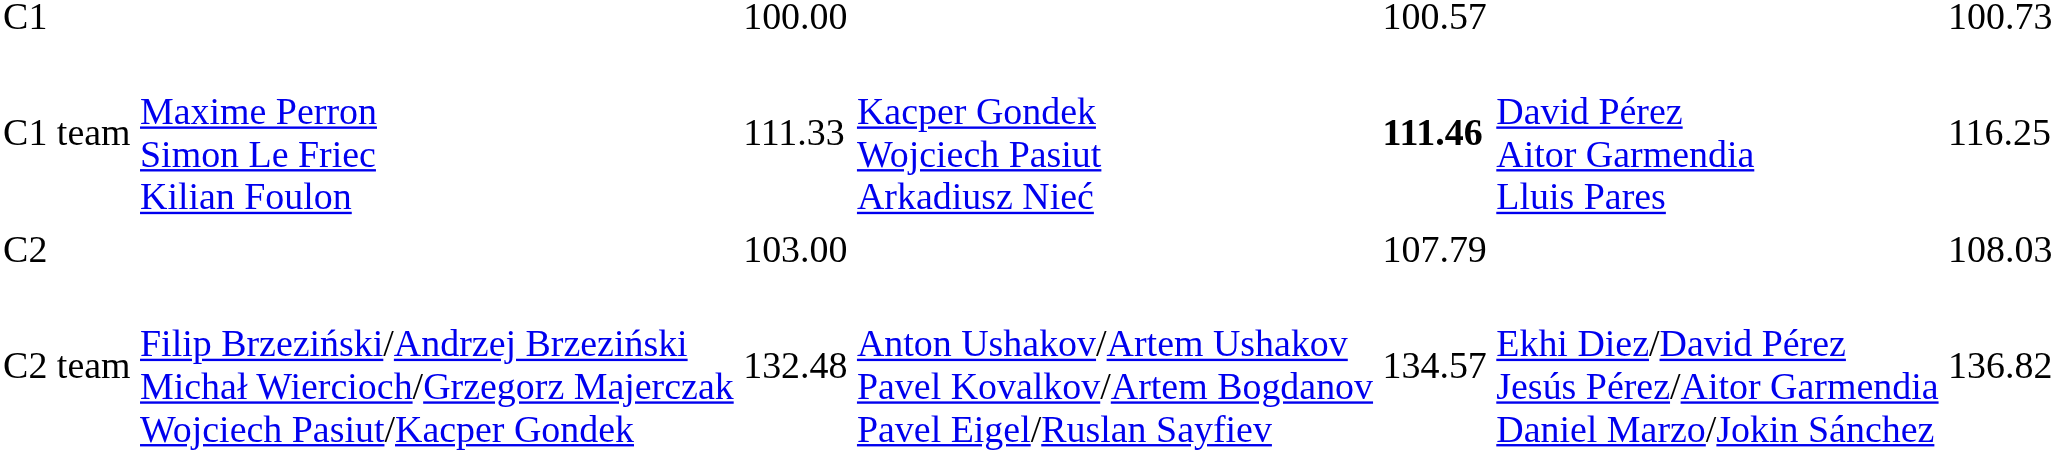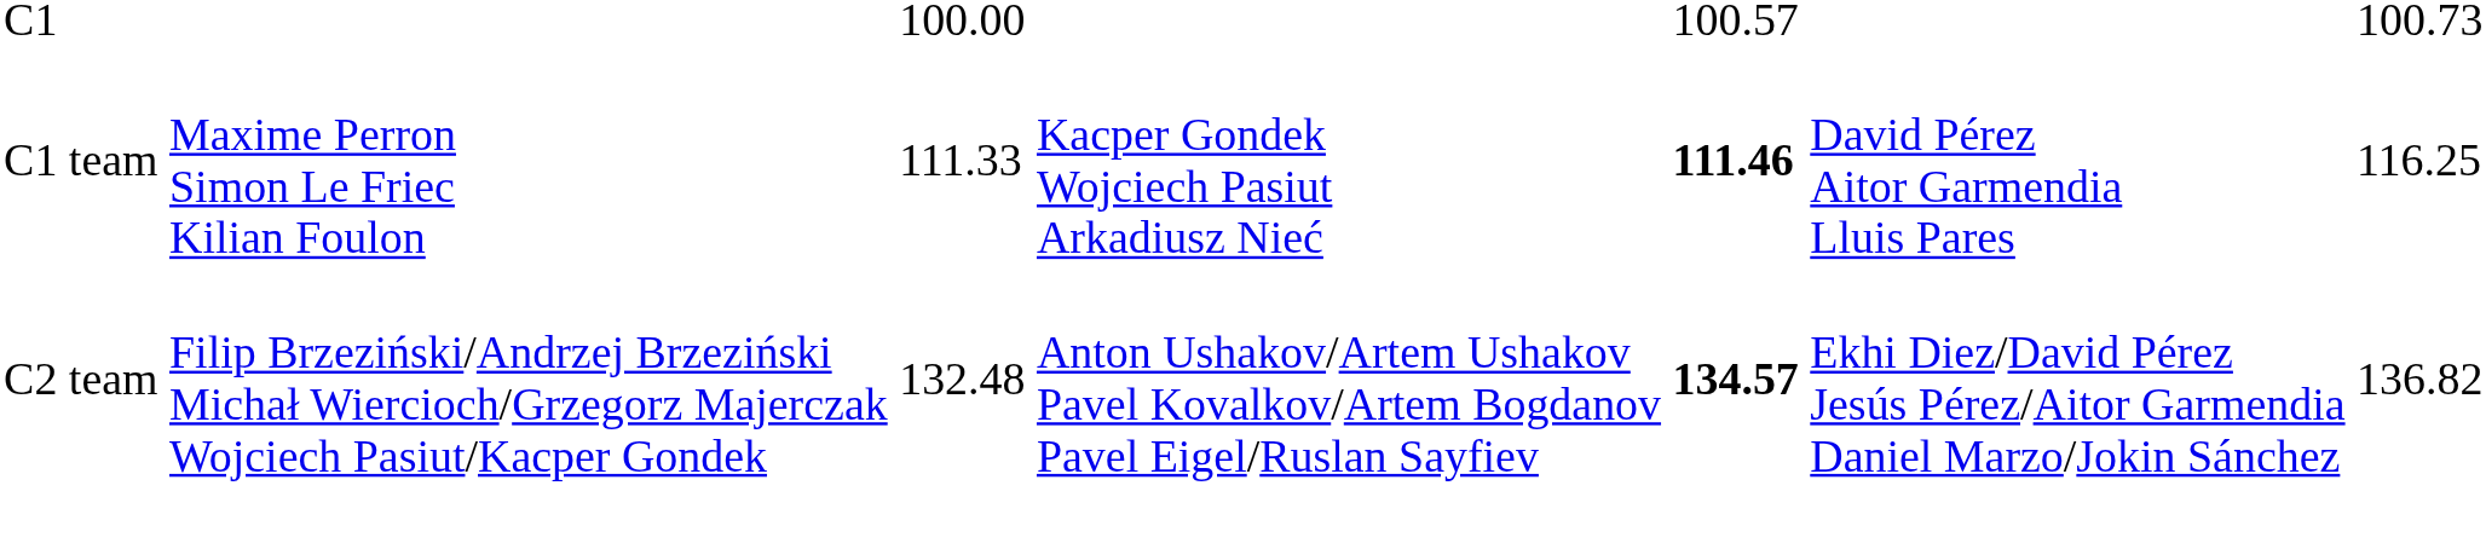- row: C2 | 103.00 | 107.79 | 108.03
C2 team | column 5: normal -> bold
